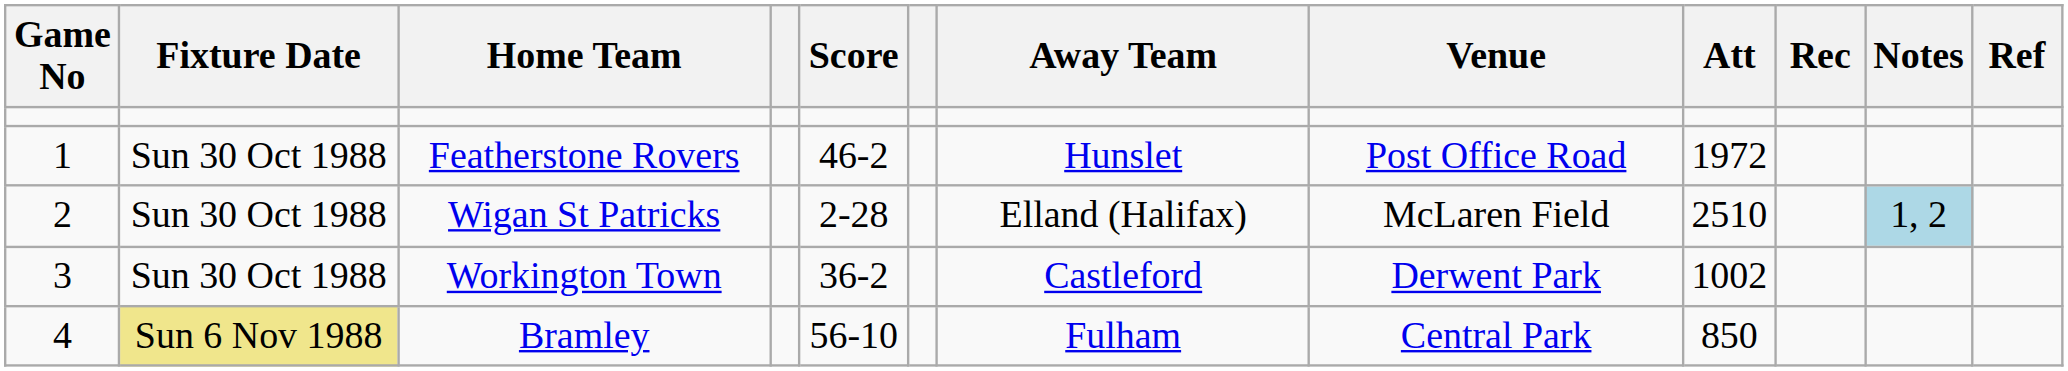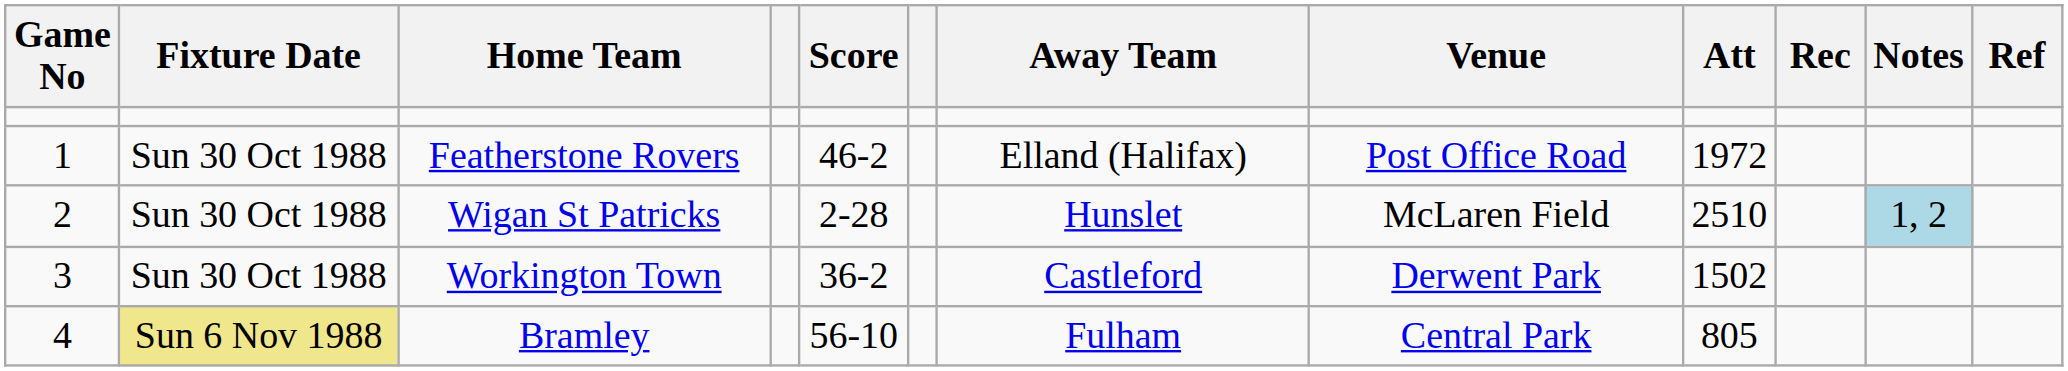Featherstone Rovers | Away Team: Hunslet -> Elland (Halifax)
Wigan St Patricks | Away Team: Elland (Halifax) -> Hunslet
Workington Town | Att: 1002 -> 1502
Bramley | Att: 850 -> 805
